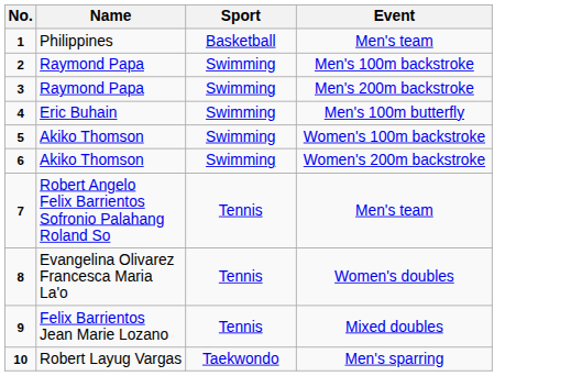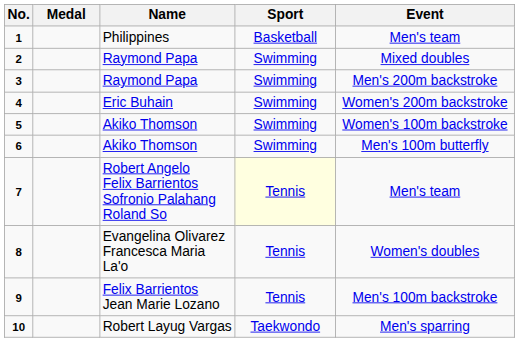+ column: Medal
2 | Event: Men's 100m backstroke -> Mixed doubles
4 | Event: Men's 100m butterfly -> Women's 200m backstroke
6 | Event: Women's 200m backstroke -> Men's 100m butterfly
7 | Sport: no background -> lightyellow background
9 | Event: Mixed doubles -> Men's 100m backstroke
